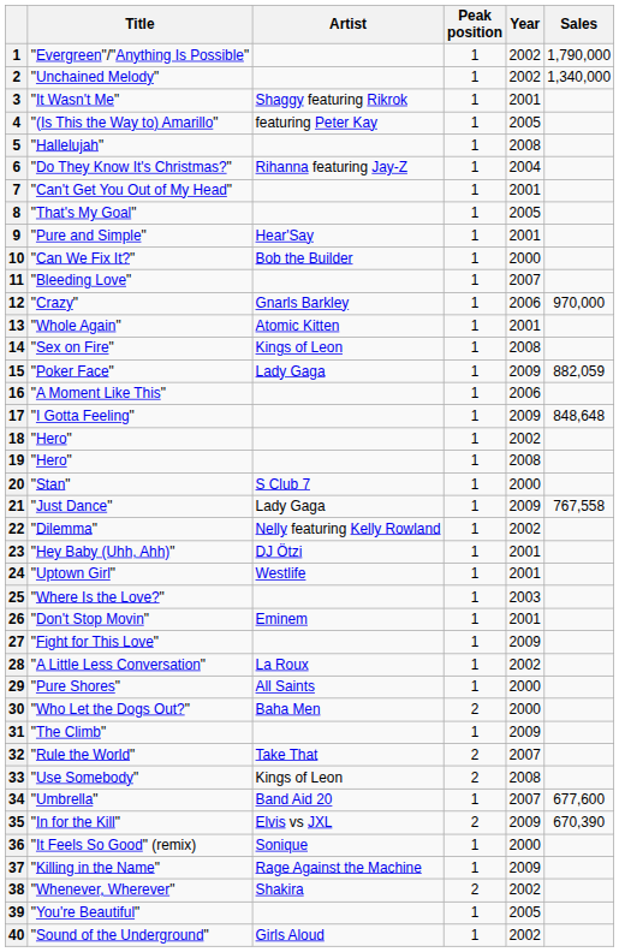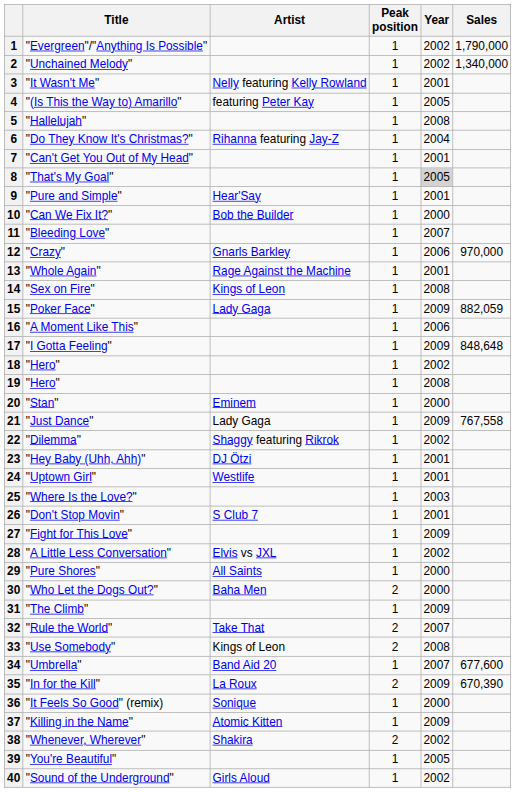"It Wasn't Me" | Artist: Shaggy featuring Rikrok -> Nelly featuring Kelly Rowland
"That's My Goal" | Year: no background -> lightgrey background
"Whole Again" | Artist: Atomic Kitten -> Rage Against the Machine
"Stan" | Artist: S Club 7 -> Eminem
"Dilemma" | Artist: Nelly featuring Kelly Rowland -> Shaggy featuring Rikrok
"Don't Stop Movin" | Artist: Eminem -> S Club 7
"A Little Less Conversation" | Artist: La Roux -> Elvis vs JXL
"In for the Kill" | Artist: Elvis vs JXL -> La Roux
"Killing in the Name" | Artist: Rage Against the Machine -> Atomic Kitten
